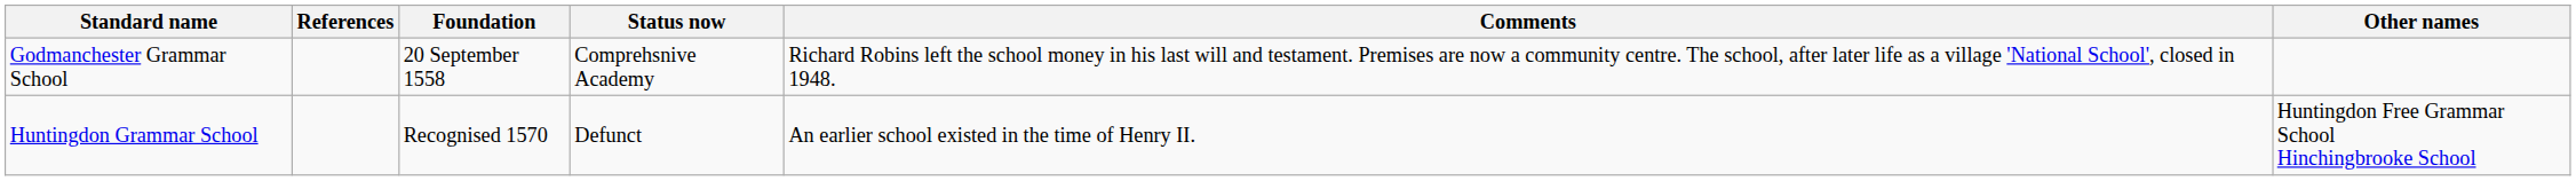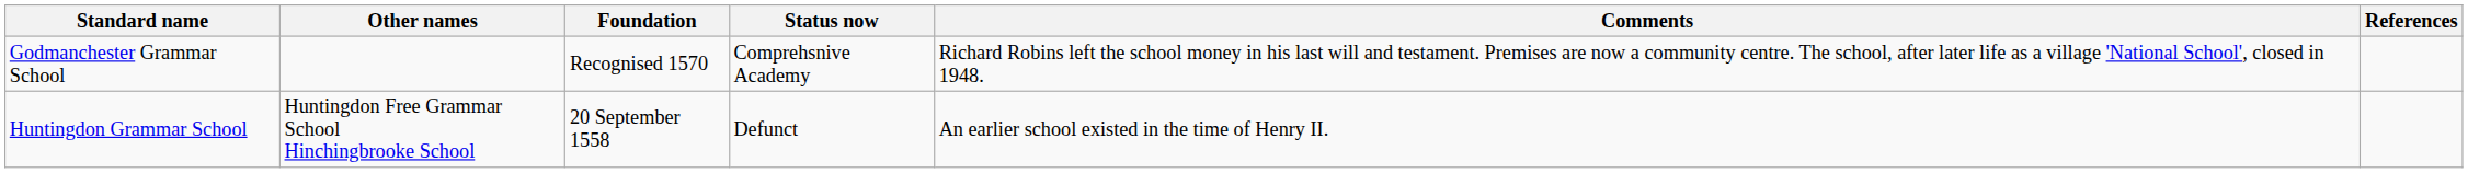columns swapped: Other names <-> References
Godmanchester Grammar School | Foundation: 20 September 1558 -> Recognised 1570
Huntingdon Grammar School | Foundation: Recognised 1570 -> 20 September 1558
